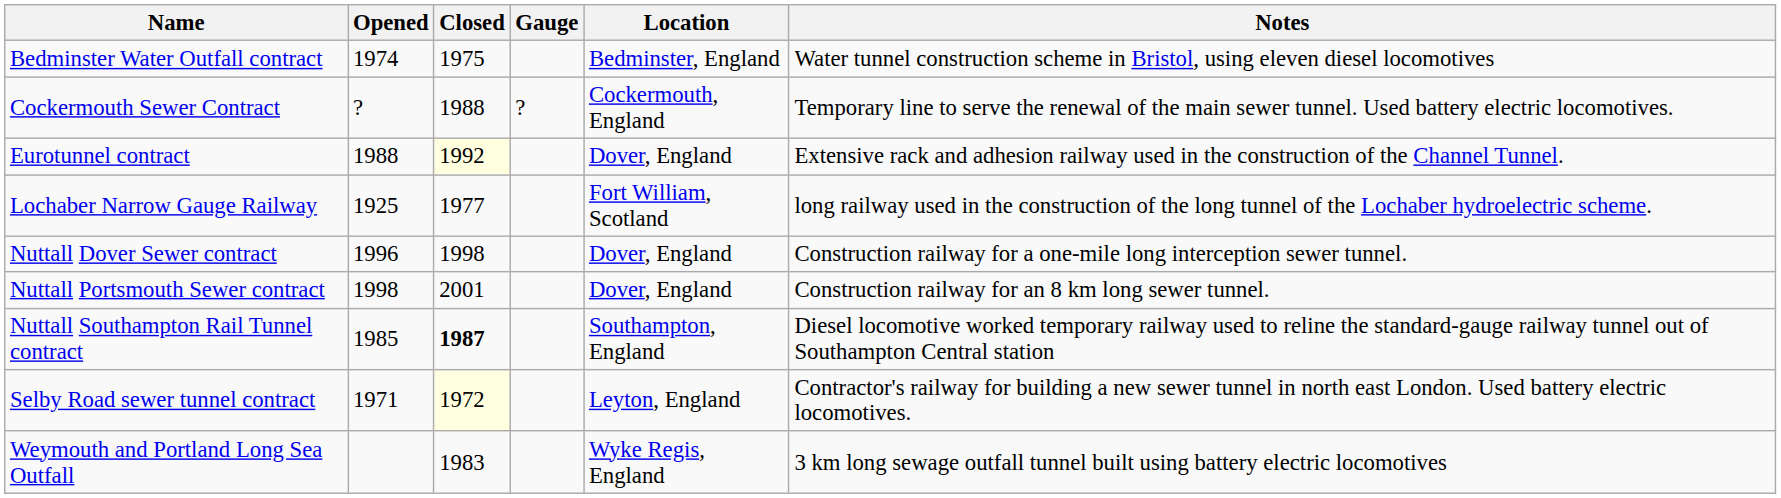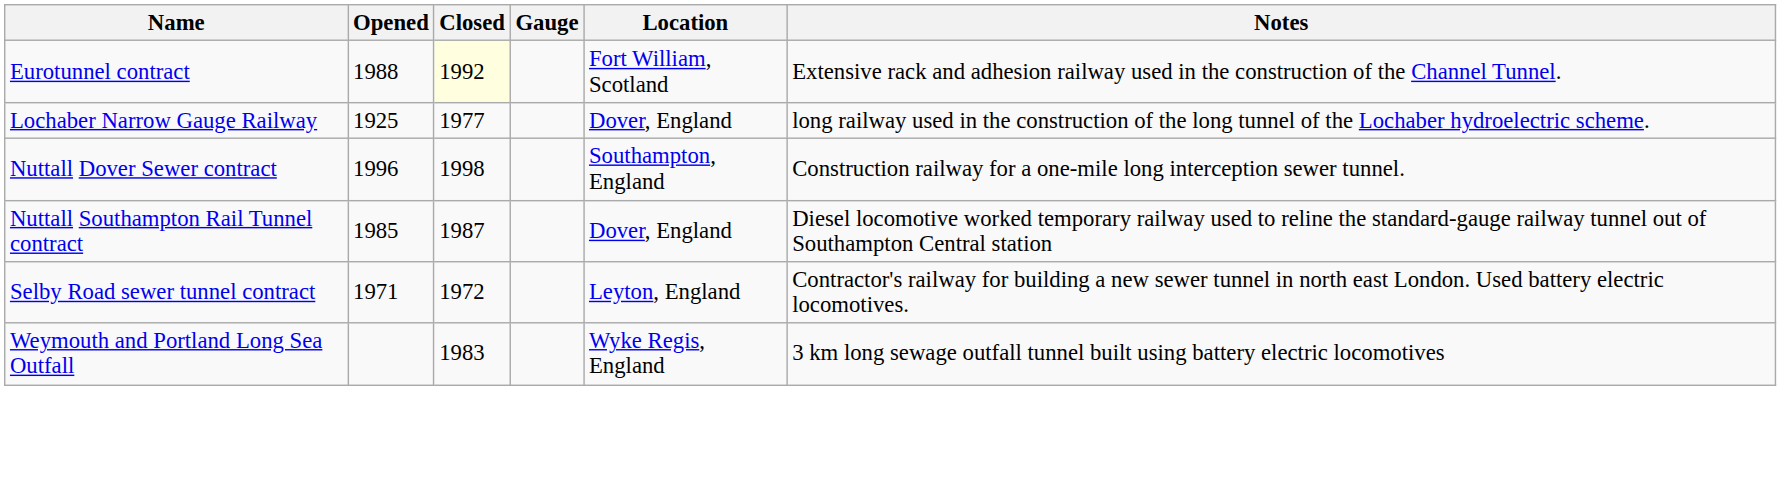- row: Bedminster Water Outfall contract | 1974 | 1975 | Bedminster, England | Water tunnel construction scheme in Bristol, using eleven diesel locomotives
- row: Cockermouth Sewer Contract | ? | 1988 | ? | Cockermouth, England | Temporary line to serve the renewal of the main sewer tunnel. Used battery electric locomotives.
Eurotunnel contract | Location: Dover, England -> Fort William, Scotland
Lochaber Narrow Gauge Railway | Location: Fort William, Scotland -> Dover, England
Nuttall Dover Sewer contract | Location: Dover, England -> Southampton, England
- row: Nuttall Portsmouth Sewer contract | 1998 | 2001 | Dover, England | Construction railway for an 8 km long sewer tunnel.
Nuttall Southampton Rail Tunnel contract | Closed: bold -> normal
Nuttall Southampton Rail Tunnel contract | Location: Southampton, England -> Dover, England
Selby Road sewer tunnel contract | Closed: lightyellow background -> no background
